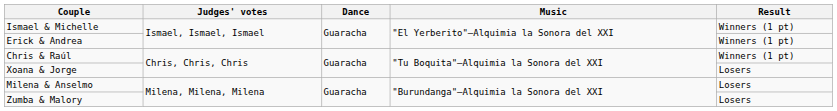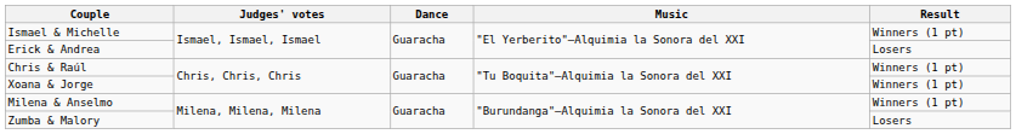Erick & Andrea | Result: Winners (1 pt) -> Losers
Xoana & Jorge | Result: Losers -> Winners (1 pt)
Milena & Anselmo | Result: Losers -> Winners (1 pt)
